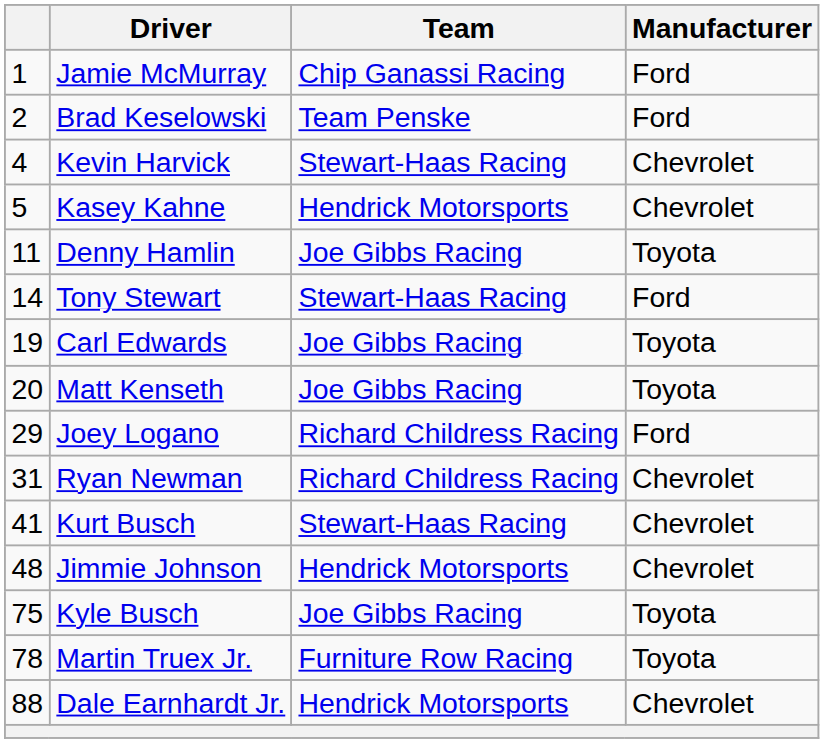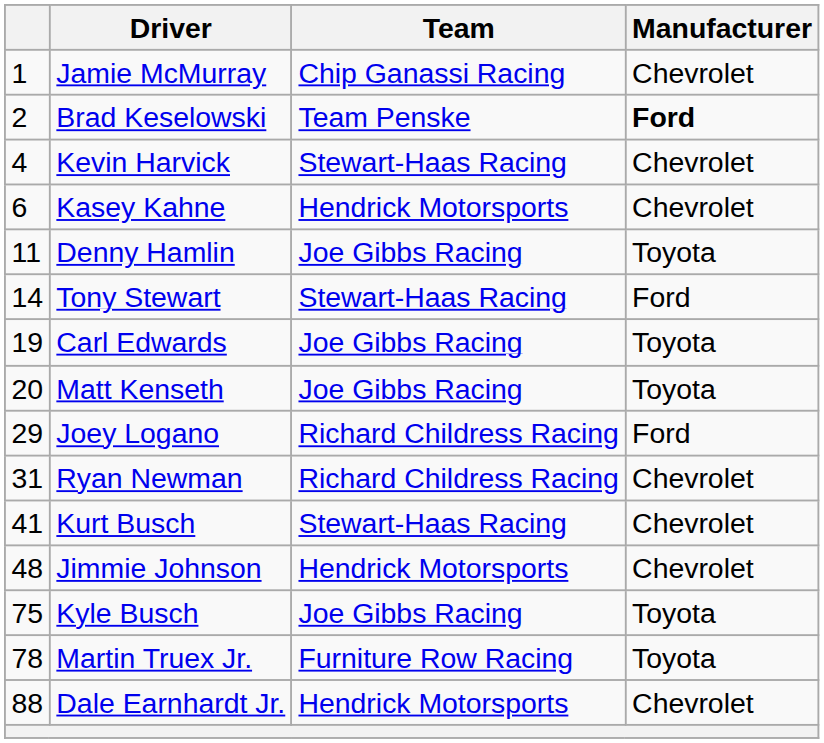Jamie McMurray | Manufacturer: Ford -> Chevrolet
Brad Keselowski | Manufacturer: normal -> bold
Kasey Kahne | column 1: 5 -> 6
